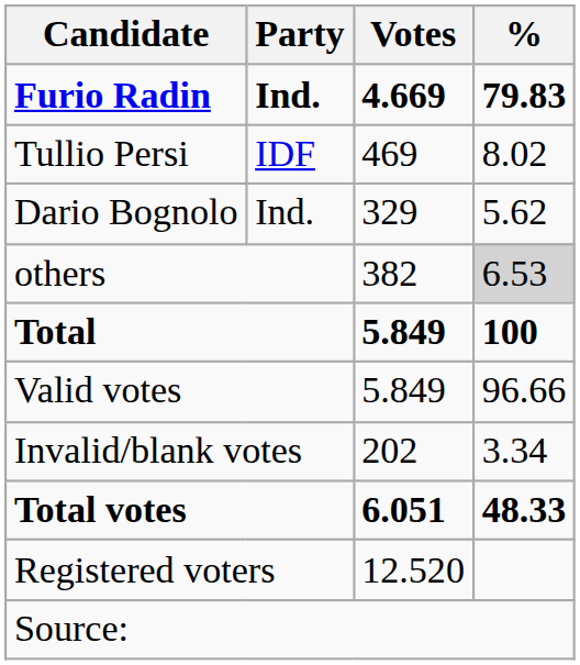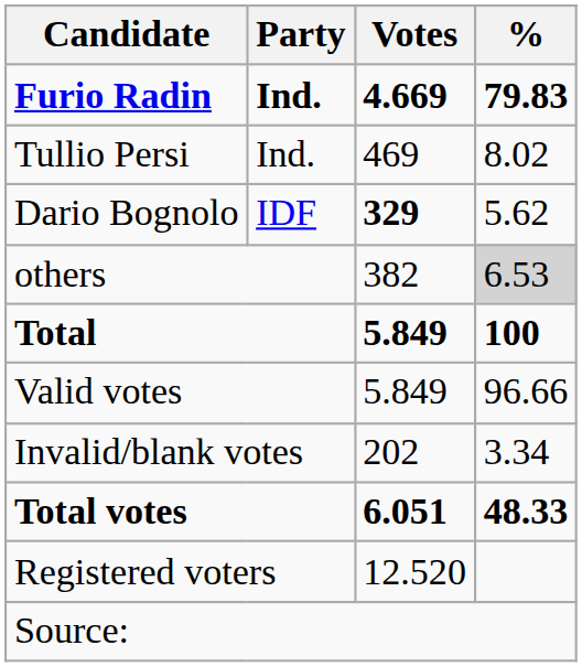Tullio Persi | Party: IDF -> Ind.
Dario Bognolo | Party: Ind. -> IDF
Dario Bognolo | Votes: normal -> bold
